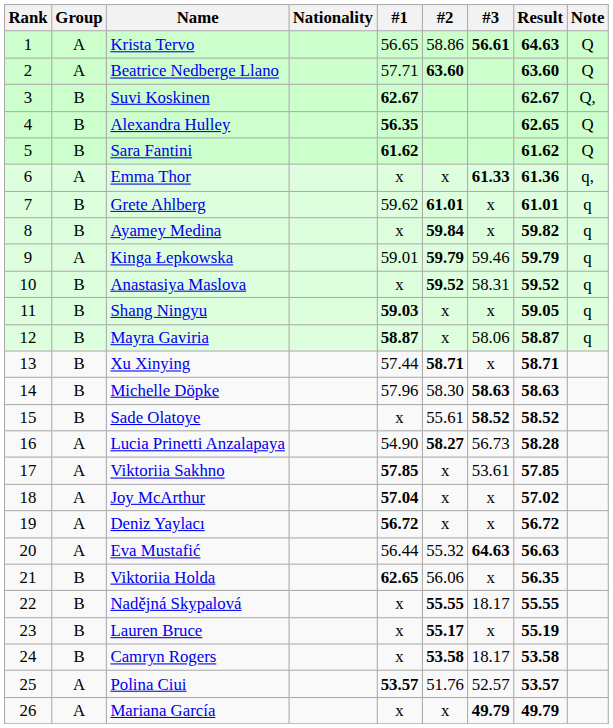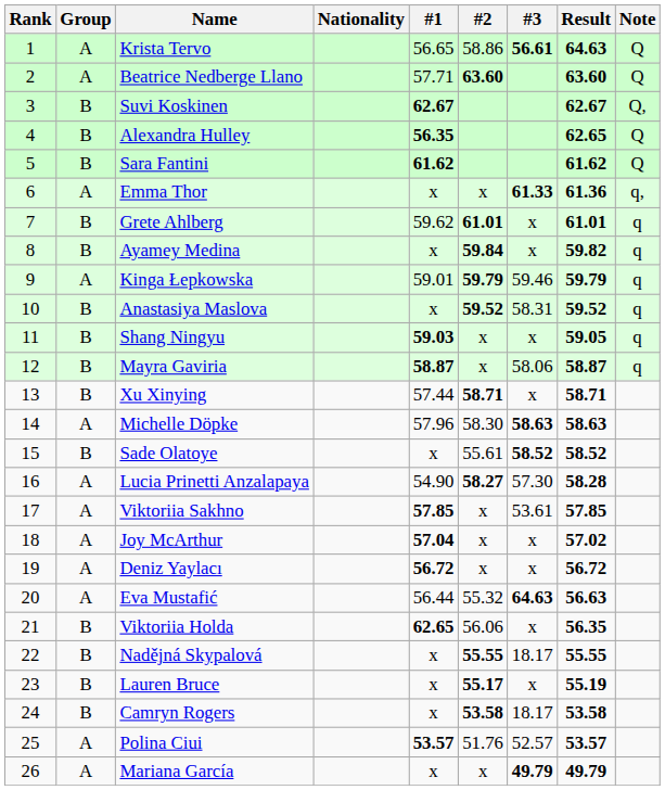Michelle Döpke | Group: B -> A
Lucia Prinetti Anzalapaya | #3: 56.73 -> 57.30
